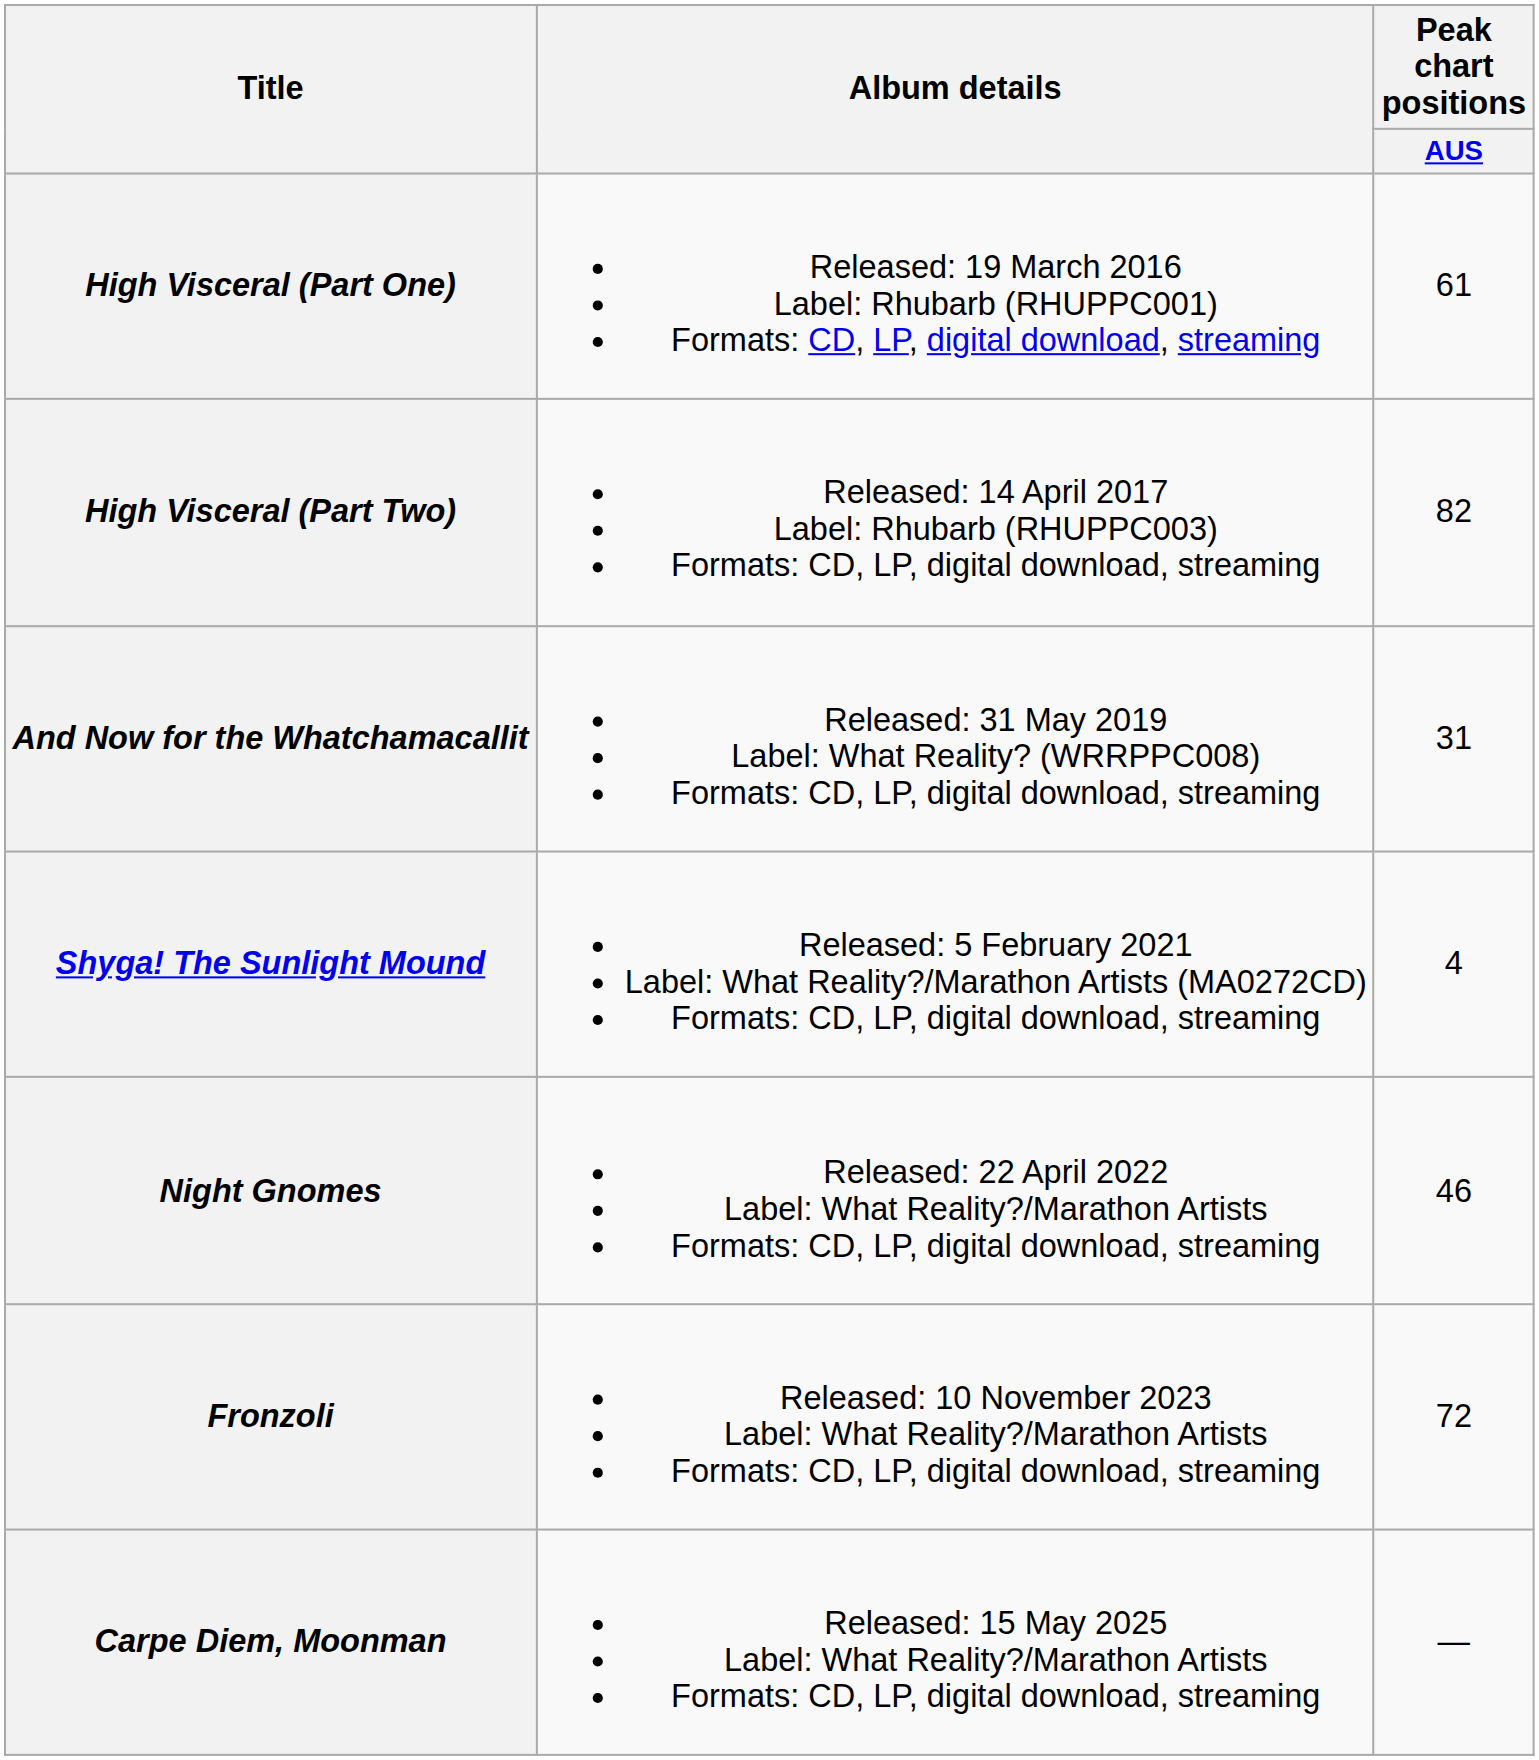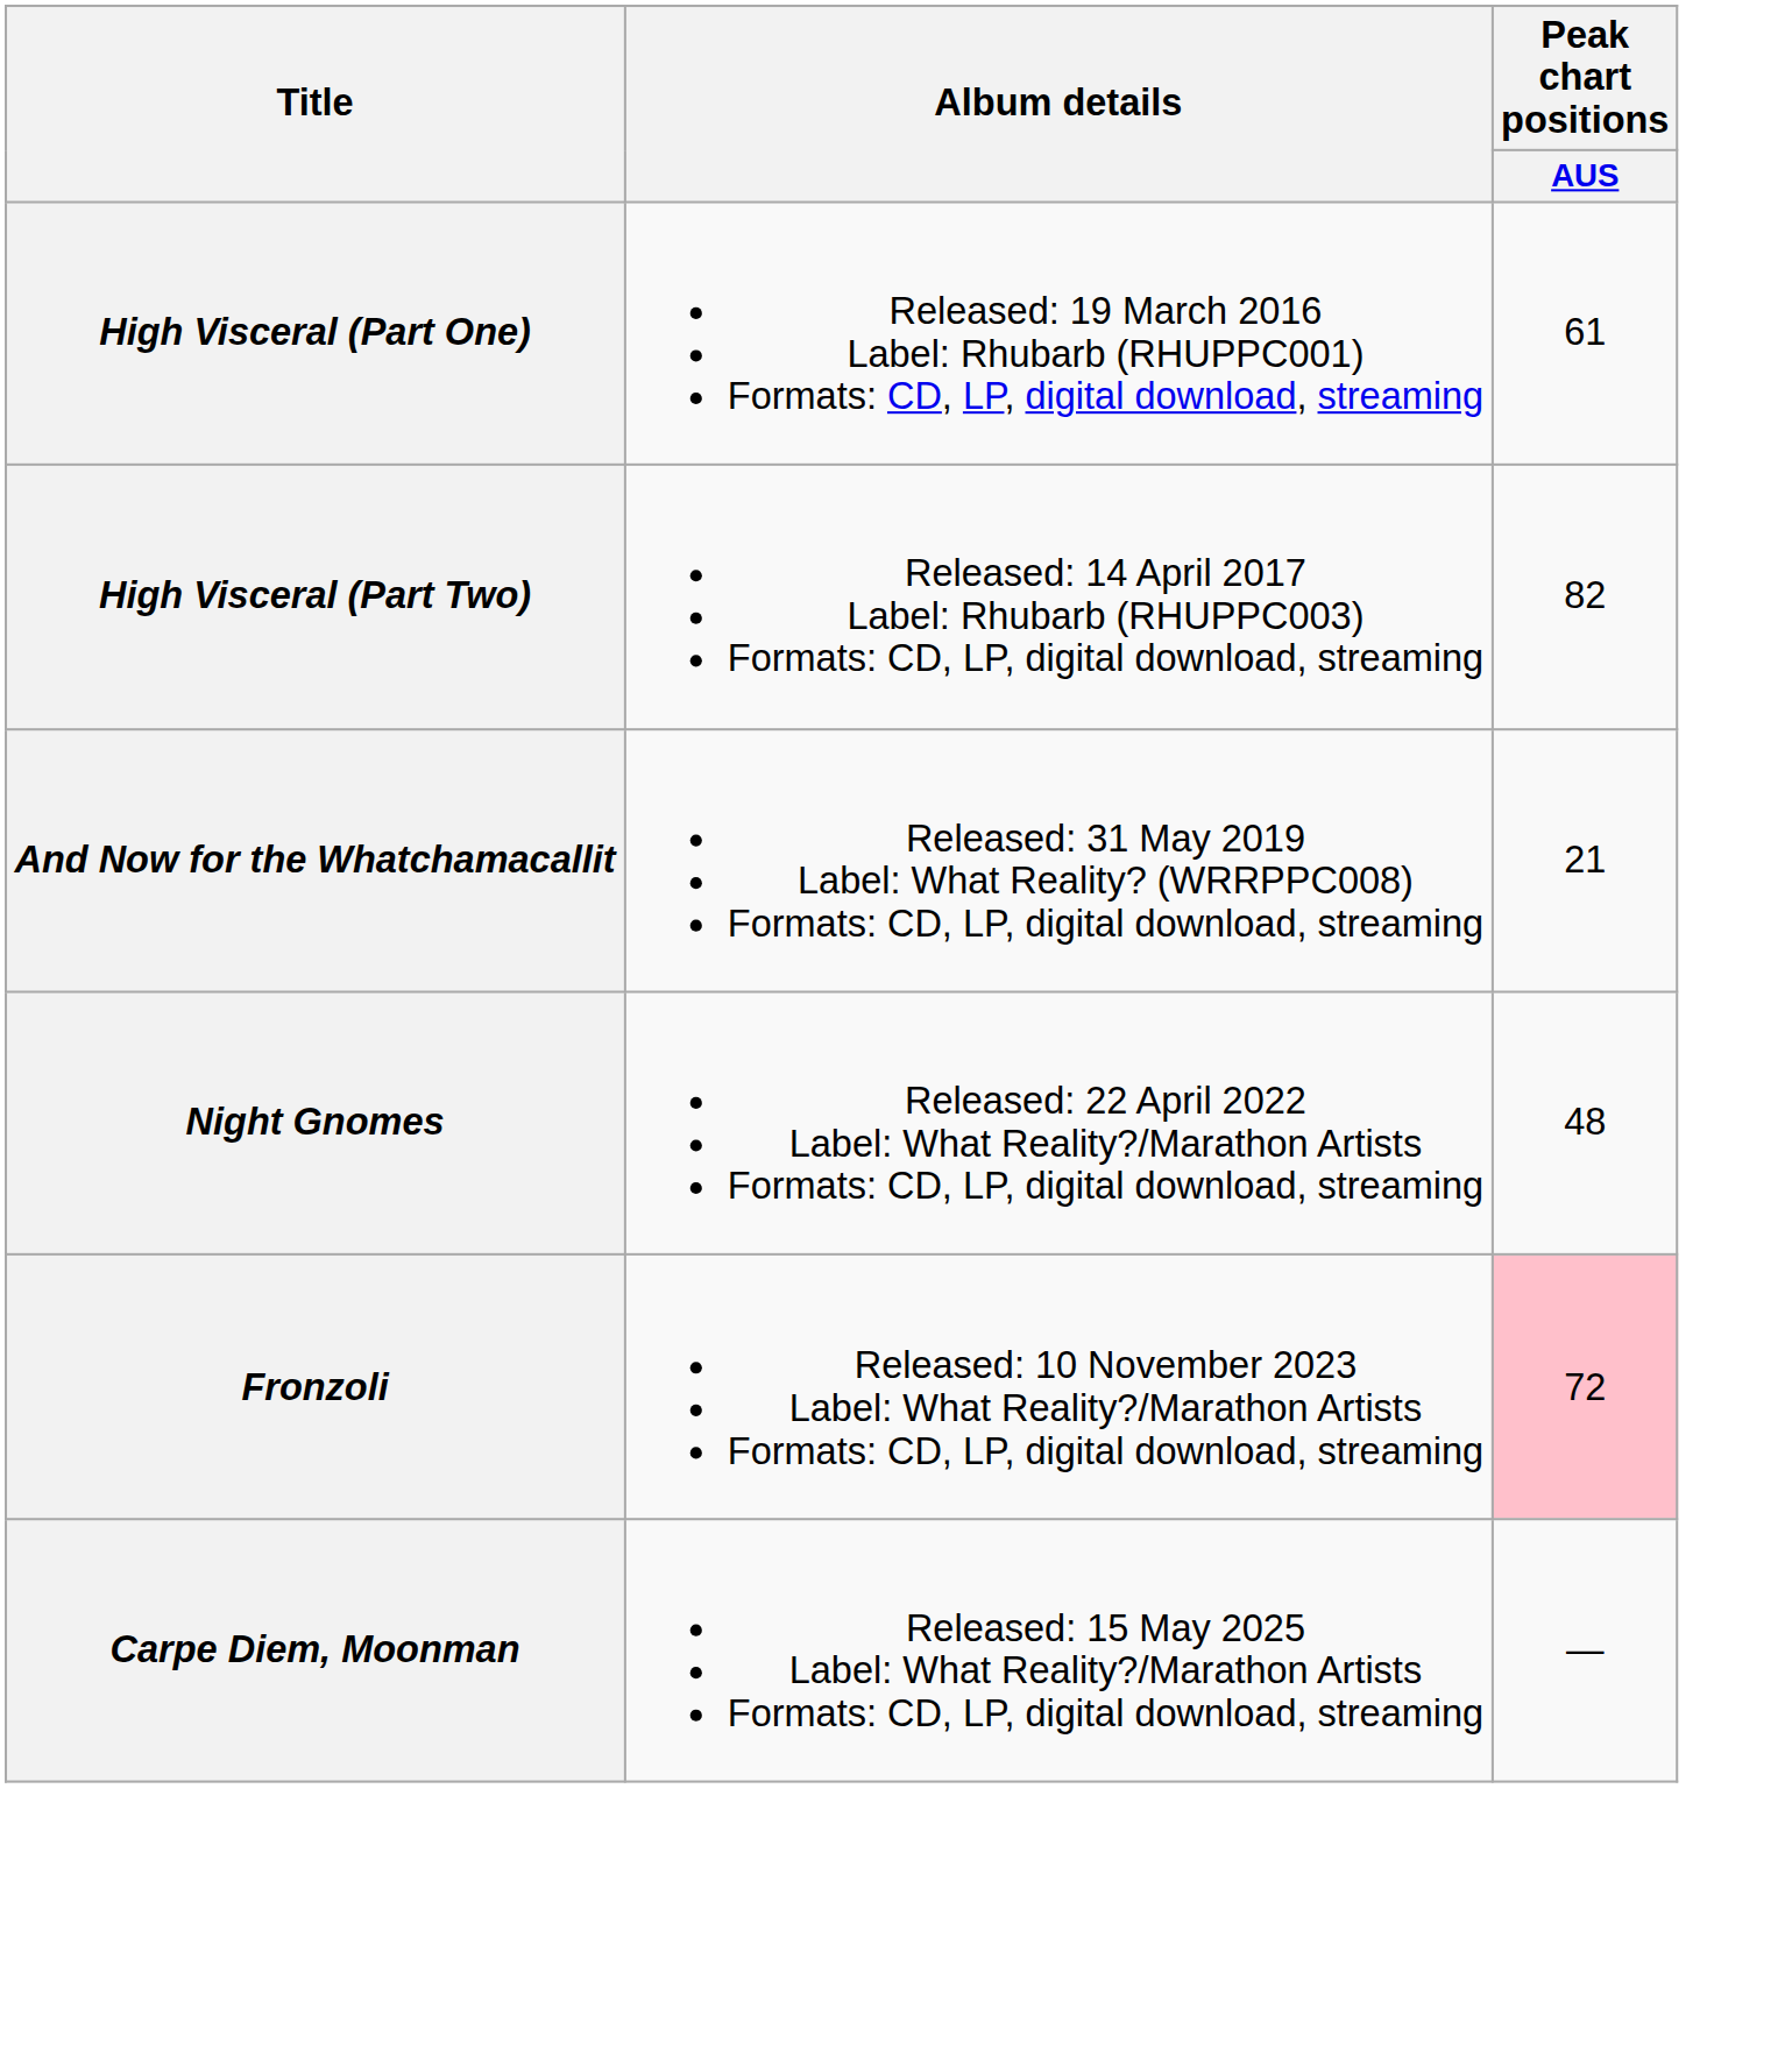And Now for the Whatchamacallit | Peak chart positions / AUS: 31 -> 21
- row: Shyga! The Sunlight Mound | Released: 5 February 2021 Label: What Reality?/Marathon Artists (MA0272CD) Formats: CD, LP, digital download, streaming | 4
Night Gnomes | Peak chart positions / AUS: 46 -> 48
Fronzoli | Peak chart positions / AUS: no background -> pink background
